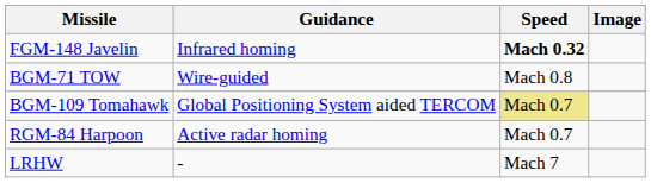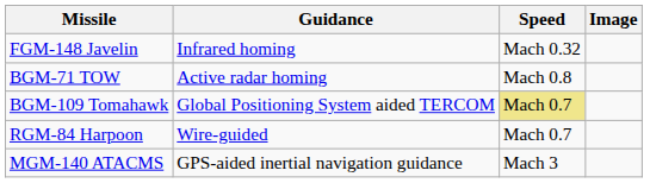FGM-148 Javelin | Speed: bold -> normal
BGM-71 TOW | Guidance: Wire-guided -> Active radar homing
RGM-84 Harpoon | Guidance: Active radar homing -> Wire-guided
+ row: MGM-140 ATACMS | GPS-aided inertial navigation guidance | Mach 3
- row: LRHW | - | Mach 7
